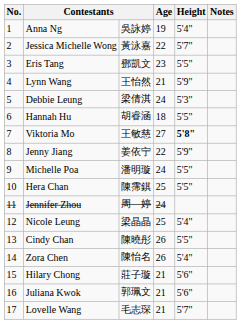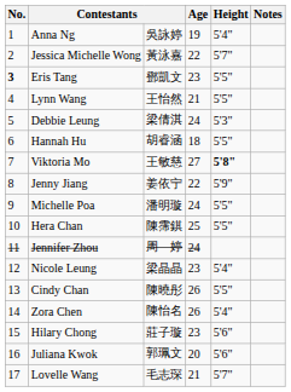Eris Tang | No.: normal -> bold
Lynn Wang | Height: 5'9" -> 5'5"
Nicole Leung | Age: 25 -> 23
Hilary Chong | Age: 21 -> 23
Juliana Kwok | Age: 21 -> 20
